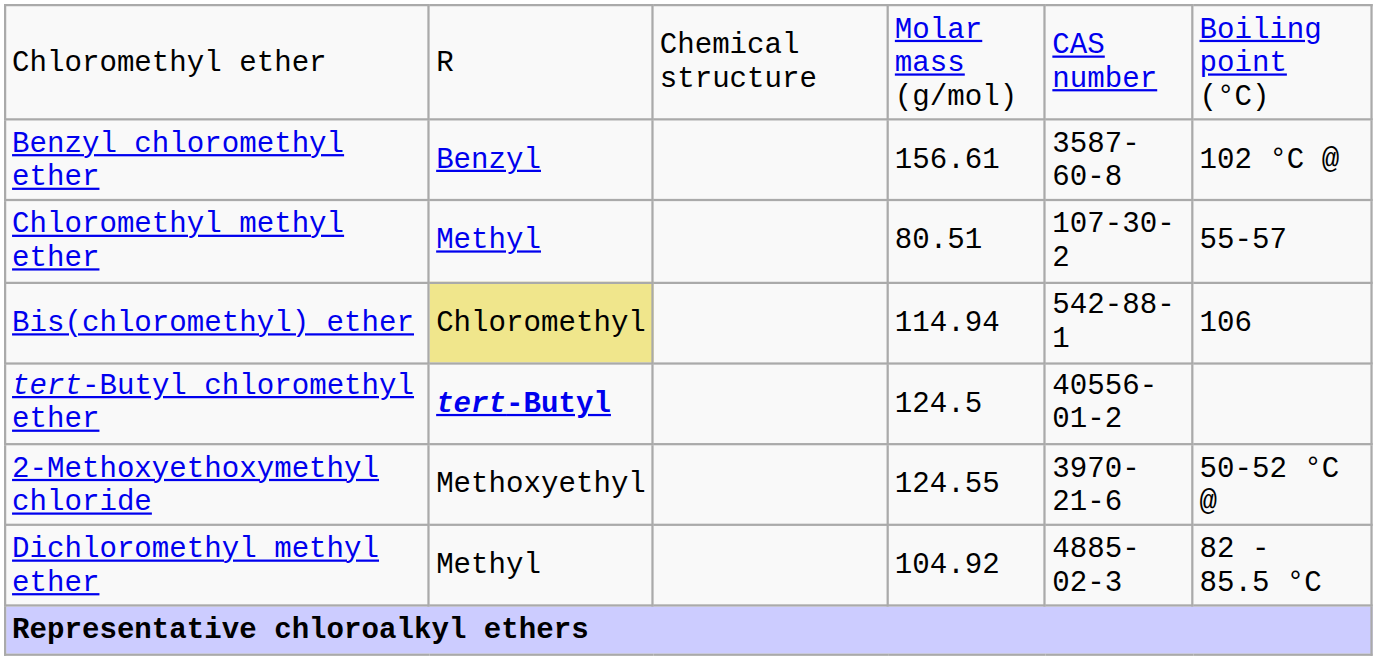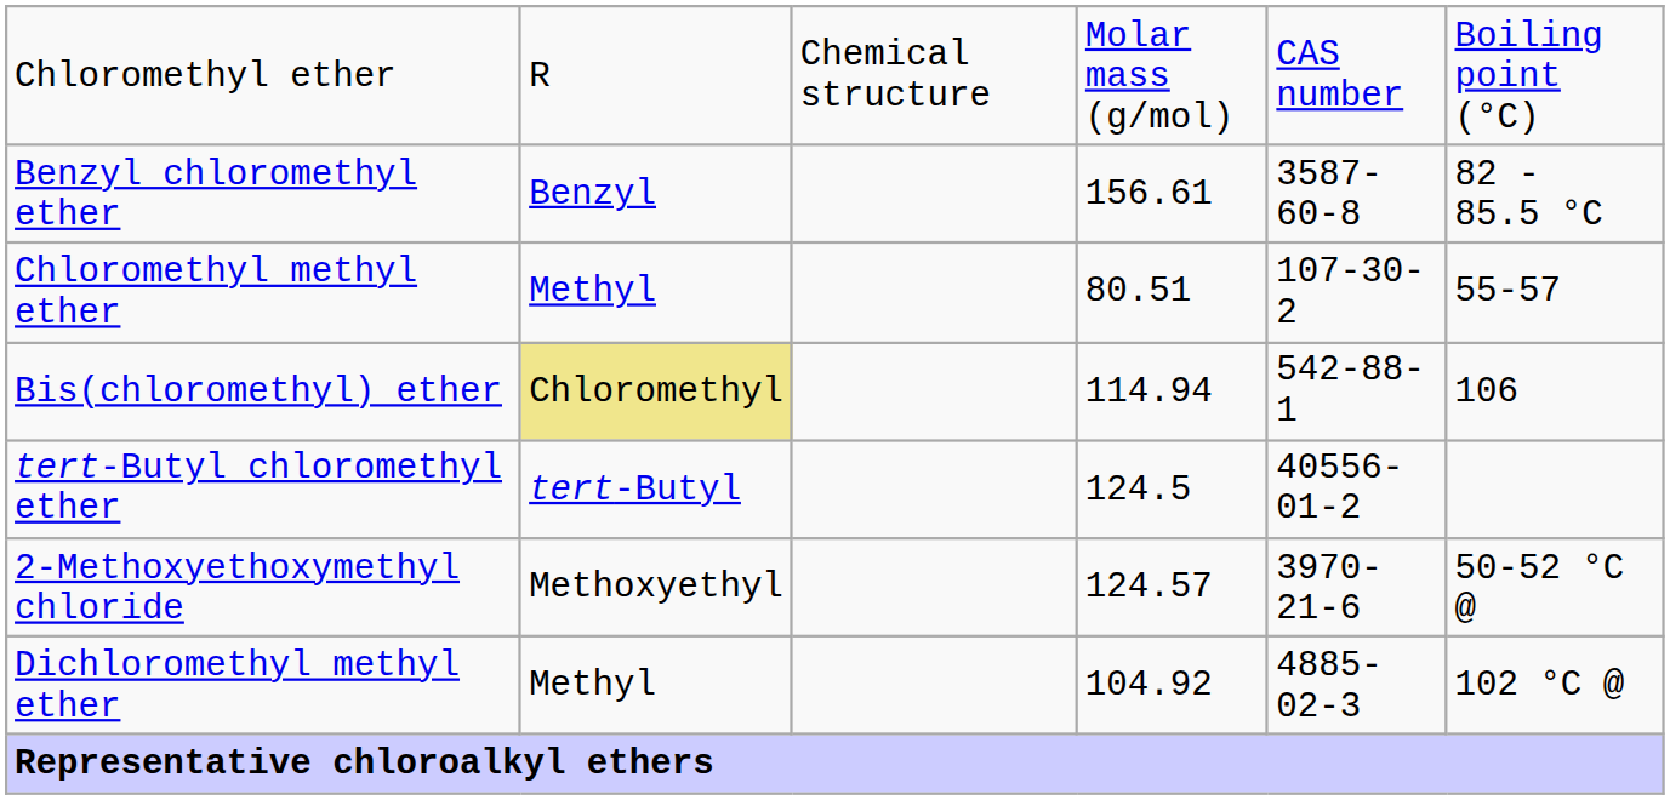Benzyl chloromethyl ether | column 6: 102 °C @ -> 82 - 85.5 °C
tert-Butyl chloromethyl ether | column 2: bold -> normal
2-Methoxyethoxymethyl chloride | column 4: 124.55 -> 124.57
Dichloromethyl methyl ether | column 6: 82 - 85.5 °C -> 102 °C @
